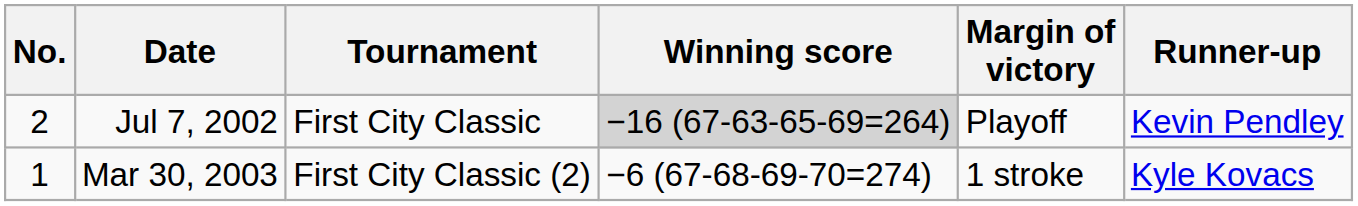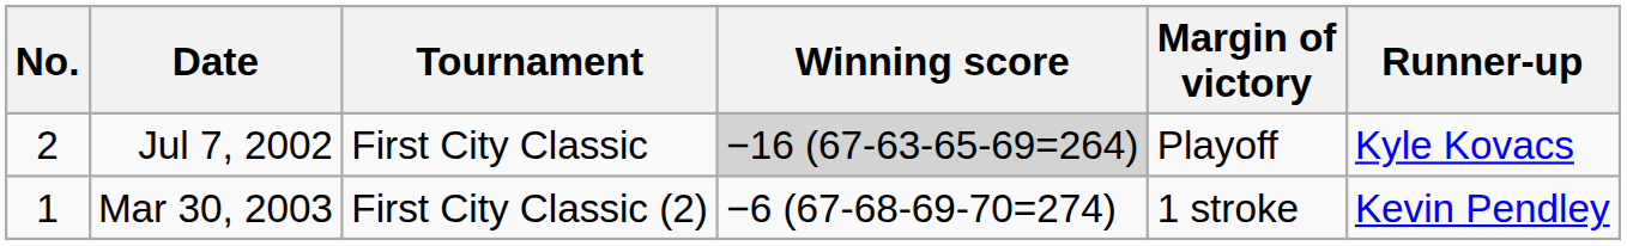Jul 7, 2002 | Runner-up: Kevin Pendley -> Kyle Kovacs
Mar 30, 2003 | Runner-up: Kyle Kovacs -> Kevin Pendley
